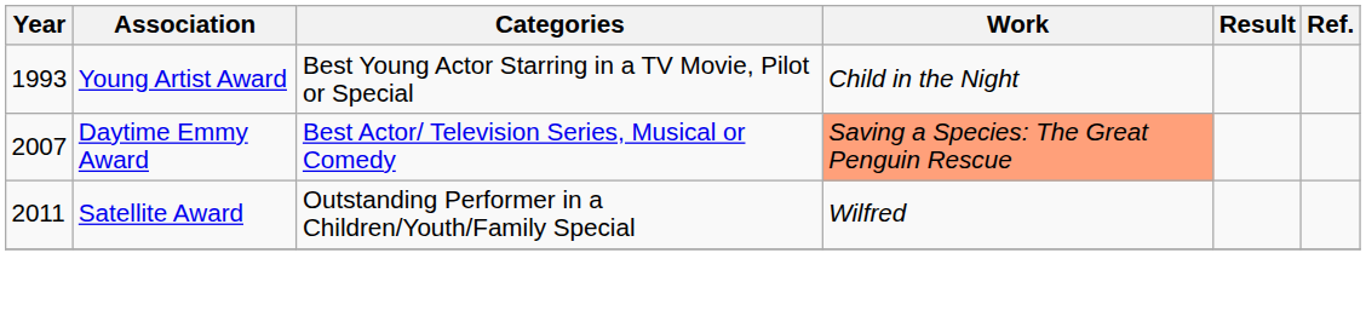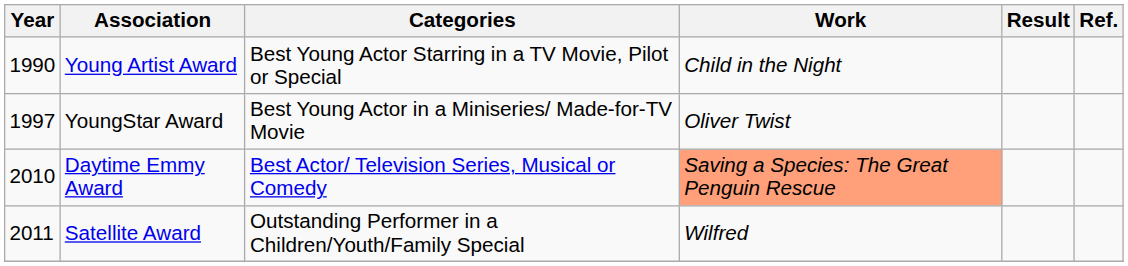Young Artist Award | Year: 1993 -> 1990
+ row: 1997 | YoungStar Award | Best Young Actor in a Miniseries/ Made-for-TV Movie | Oliver Twist
Daytime Emmy Award | Year: 2007 -> 2010
